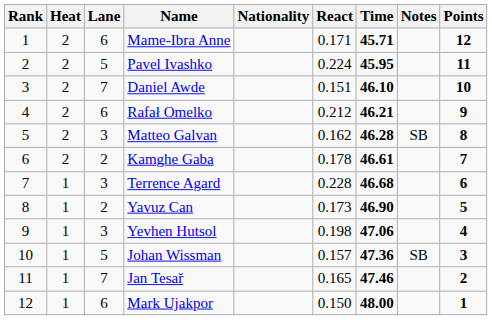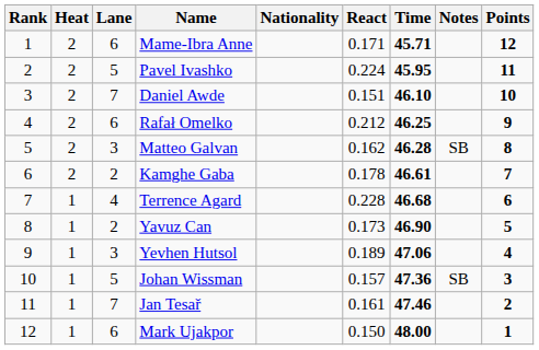Rafał Omelko | Time: 46.21 -> 46.25
Terrence Agard | Lane: 3 -> 4
Yevhen Hutsol | React: 0.198 -> 0.189
Jan Tesař | React: 0.165 -> 0.161
